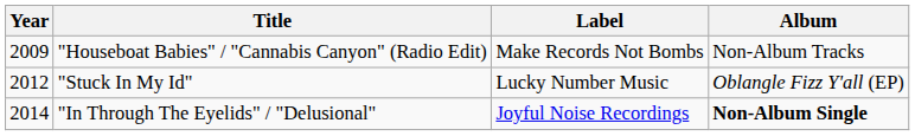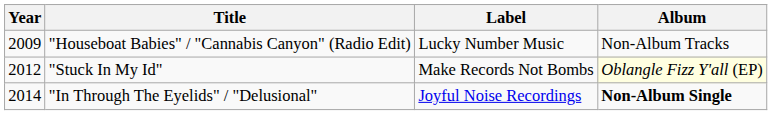"Houseboat Babies" / "Cannabis Canyon" (Radio Edit) | Label: Make Records Not Bombs -> Lucky Number Music
"Stuck In My Id" | Label: Lucky Number Music -> Make Records Not Bombs
"Stuck In My Id" | Album: no background -> lightyellow background
